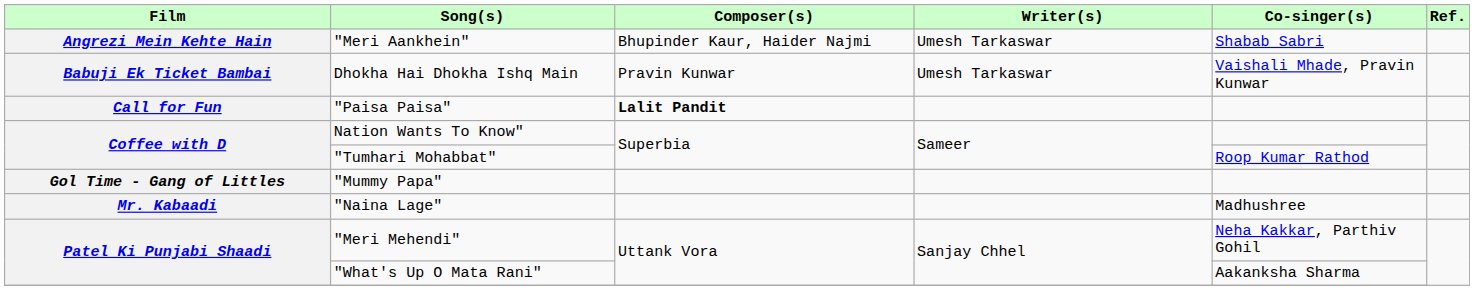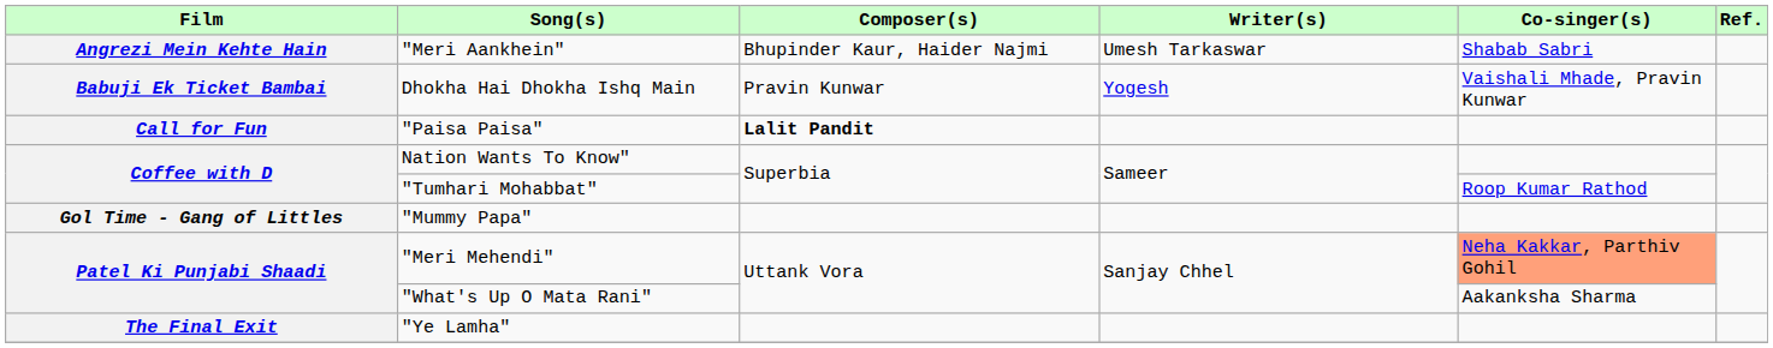Dhokha Hai Dhokha Ishq Main | Writer(s): Umesh Tarkaswar -> Yogesh
- row: Mr. Kabaadi | "Naina Lage" | Madhushree
"Meri Mehendi" | Co-singer(s): no background -> lightsalmon background
+ row: The Final Exit | "Ye Lamha"
